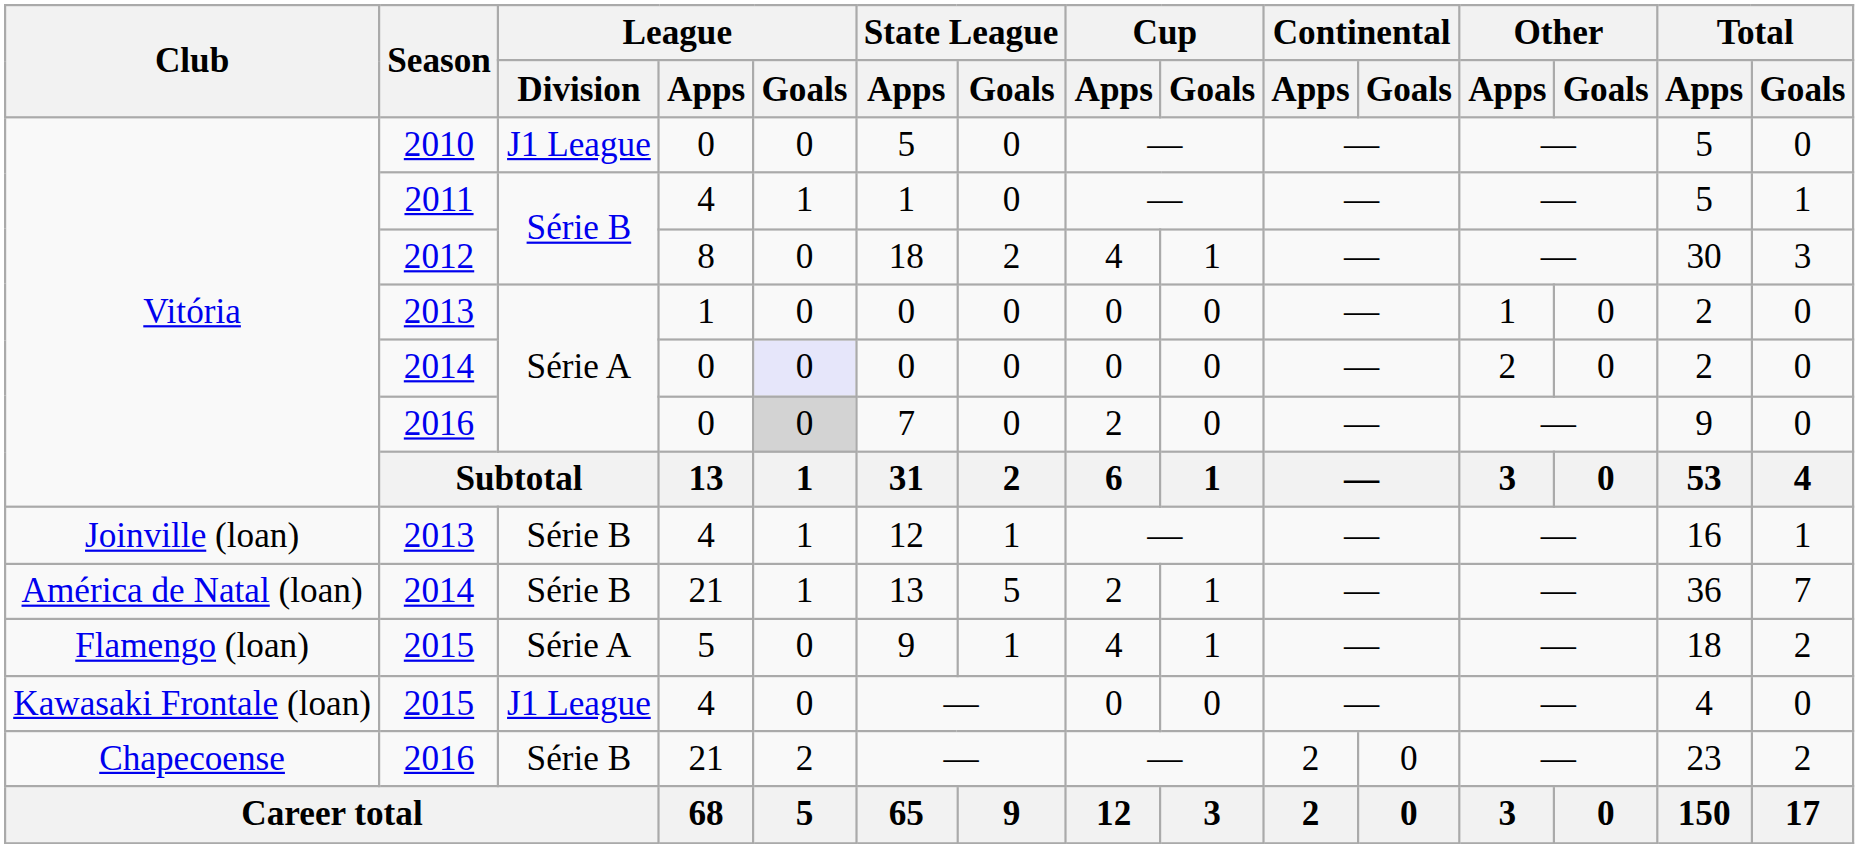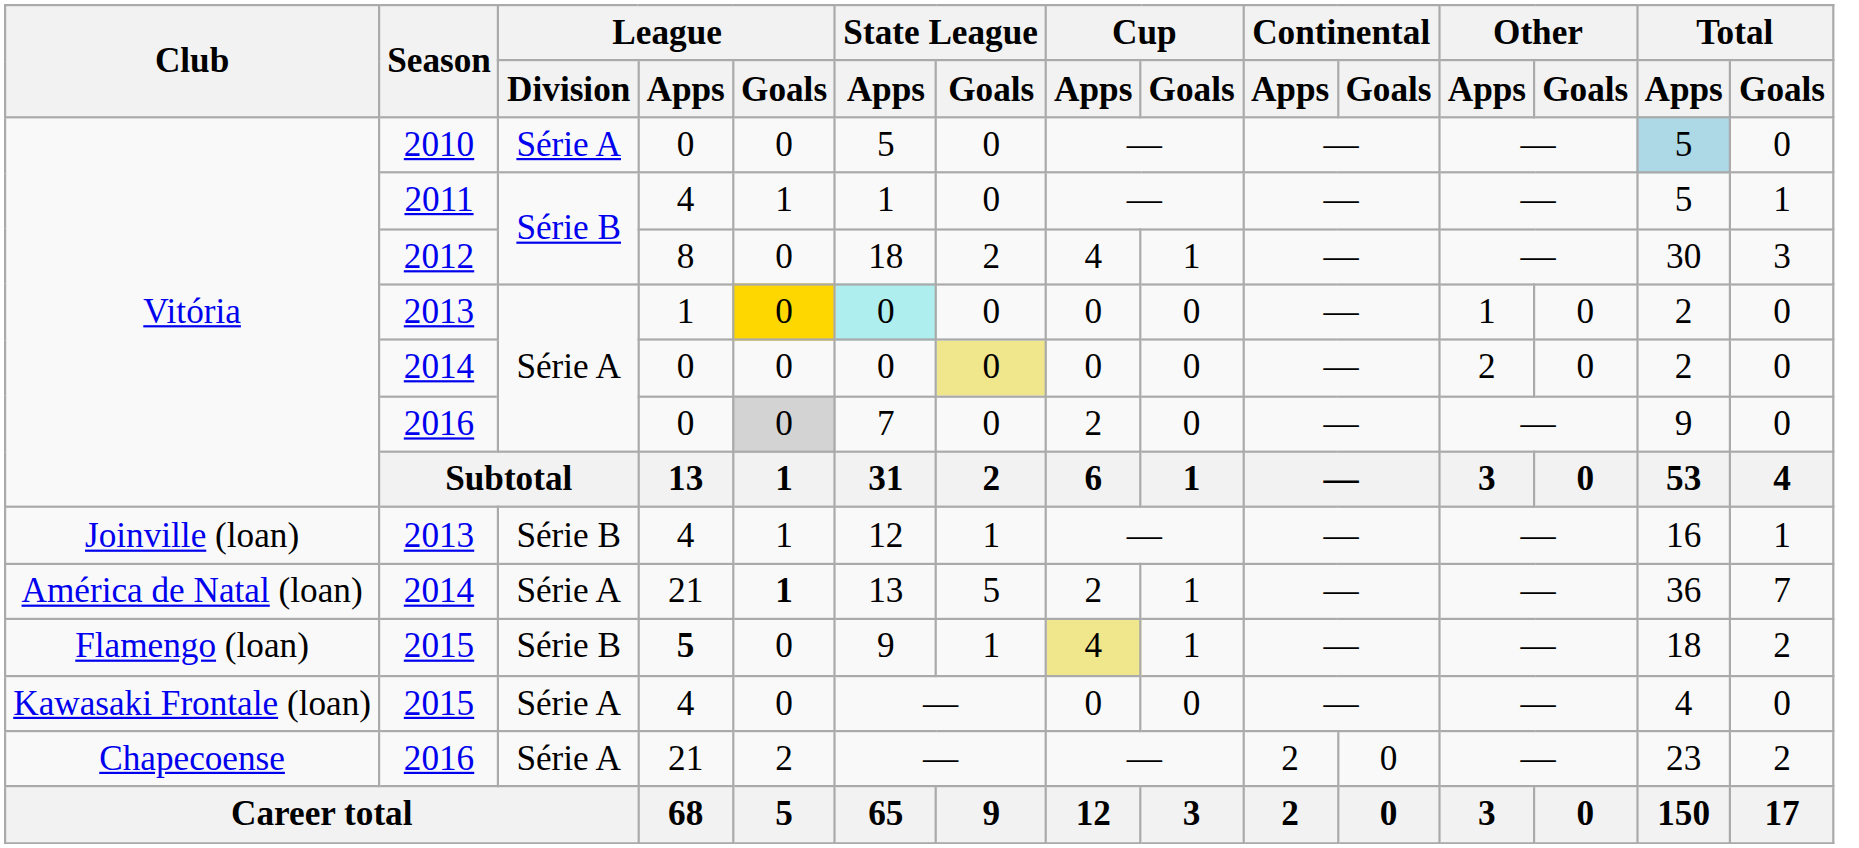2010 | League / Division: J1 League -> Série A
2010 | Total / Apps: no background -> lightblue background
Vitória / 2013 | League / Goals: no background -> gold background
Vitória / 2013 | State League / Apps: no background -> paleturquoise background
Vitória / 2014 | League / Goals: lavender background -> no background
Vitória / 2014 | State League / Goals: no background -> khaki background
América de Natal (loan) / 2014 | League / Division: Série B -> Série A
América de Natal (loan) / 2014 | League / Goals: normal -> bold
Flamengo (loan) / 2015 | League / Division: Série A -> Série B
Flamengo (loan) / 2015 | League / Apps: normal -> bold
Flamengo (loan) / 2015 | Cup / Apps: no background -> khaki background
Kawasaki Frontale (loan) / 2015 | League / Division: J1 League -> Série A
Chapecoense / 2016 | League / Division: Série B -> Série A
